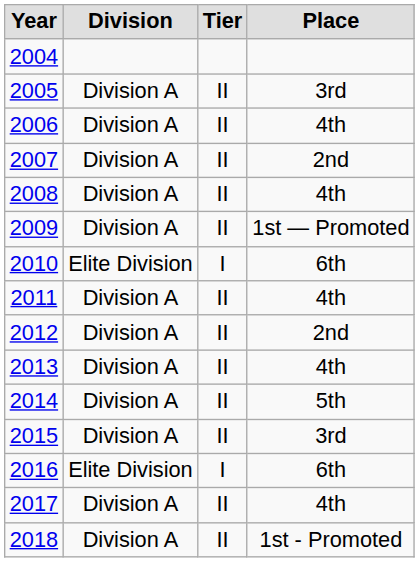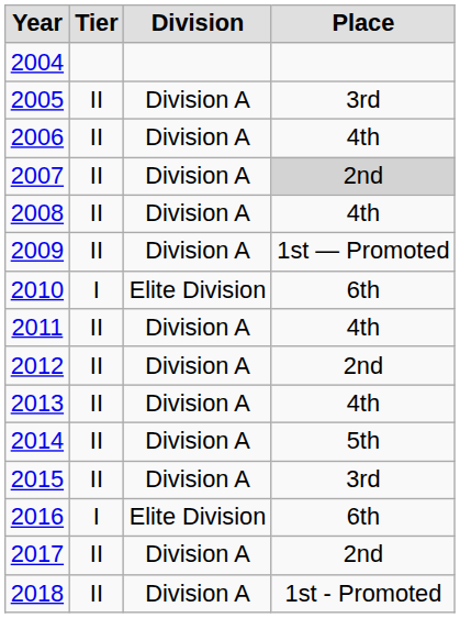columns swapped: Division <-> Tier
2007 | Place: no background -> lightgrey background
2017 | Place: 4th -> 2nd
